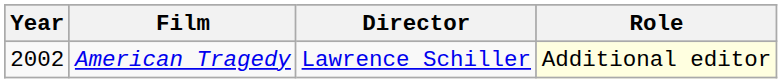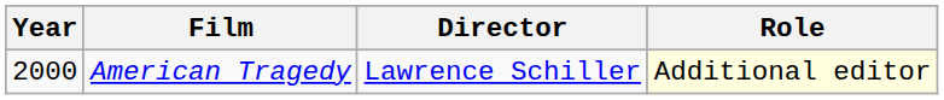American Tragedy | Year: 2002 -> 2000
